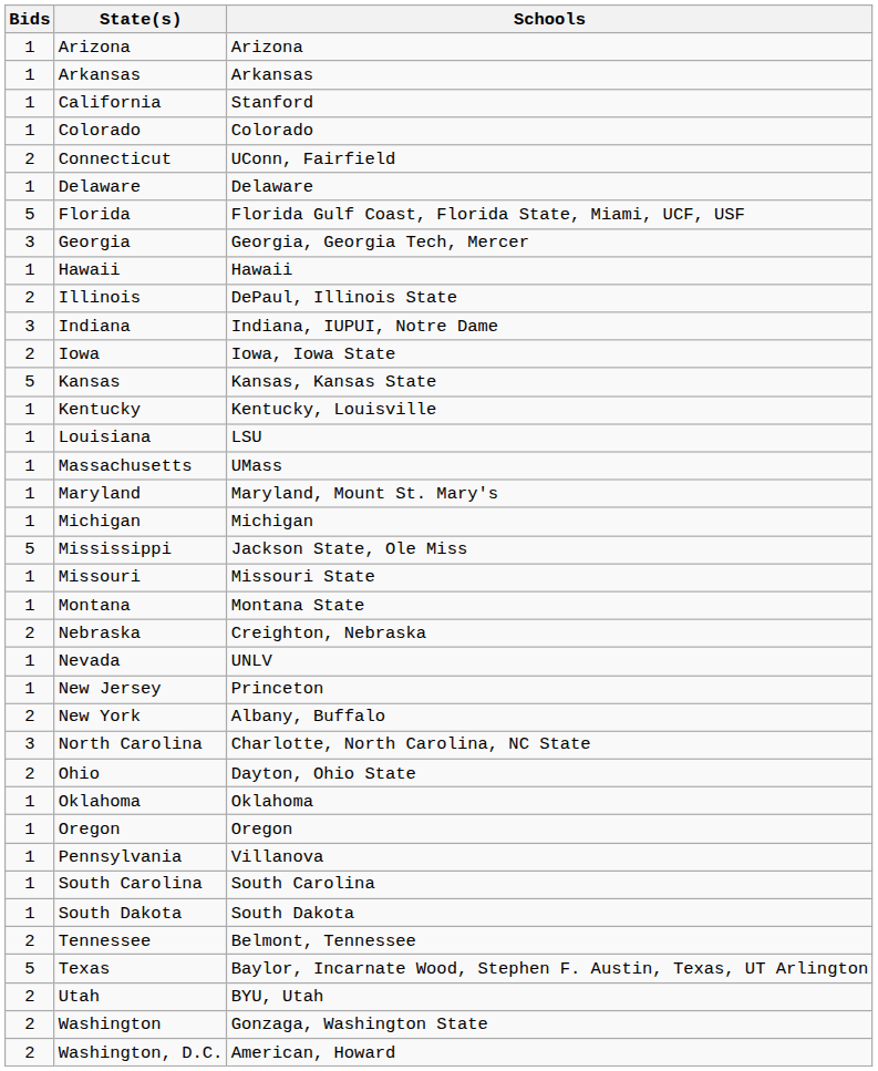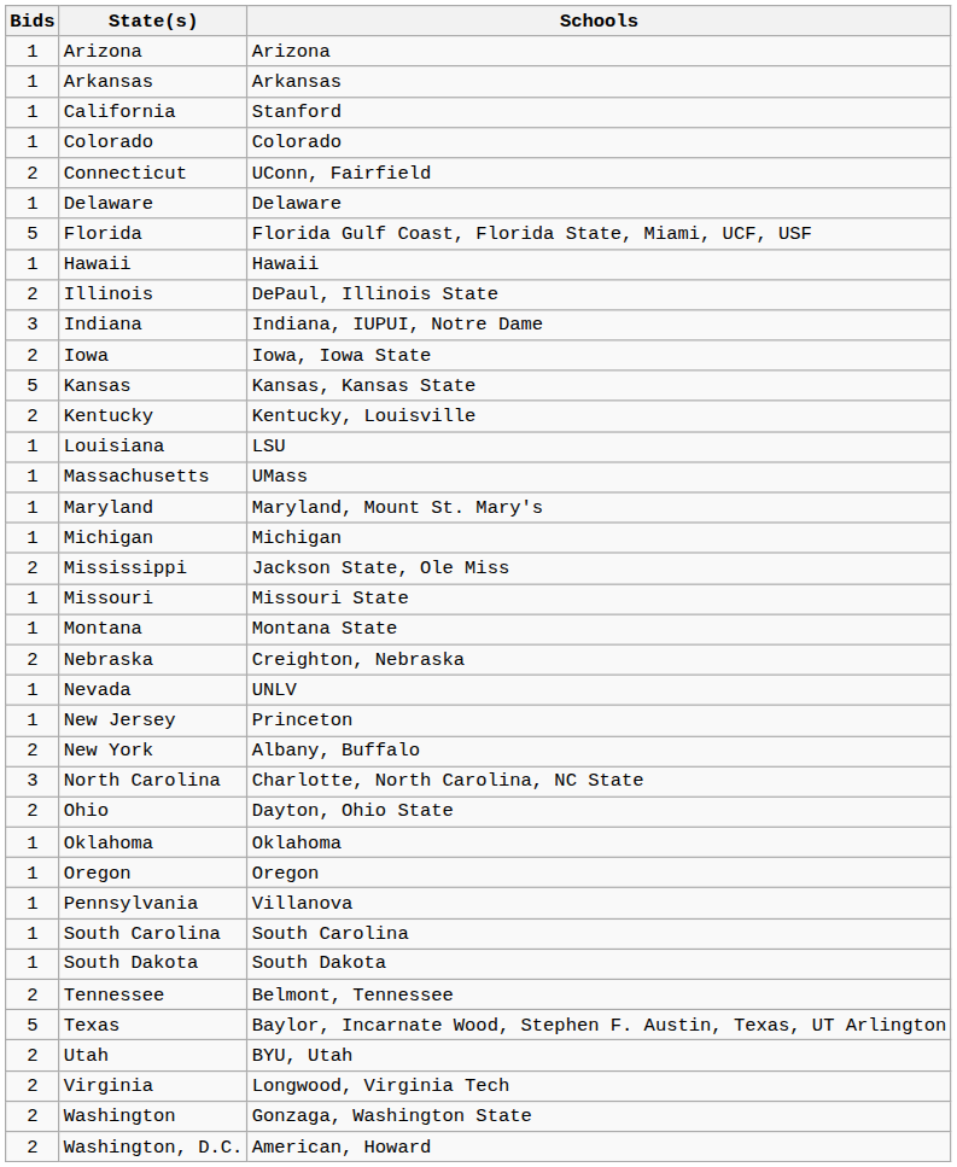- row: 3 | Georgia | Georgia, Georgia Tech, Mercer
Kentucky | Bids: 1 -> 2
Mississippi | Bids: 5 -> 2
+ row: 2 | Virginia | Longwood, Virginia Tech
